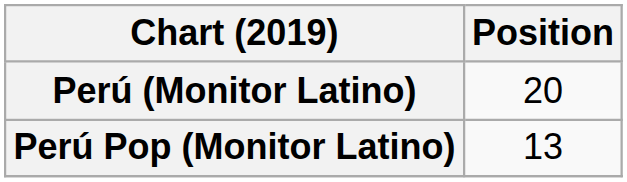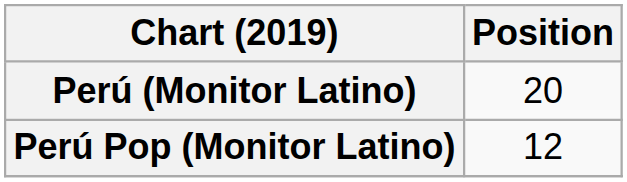Perú Pop (Monitor Latino) | Position: 13 -> 12
